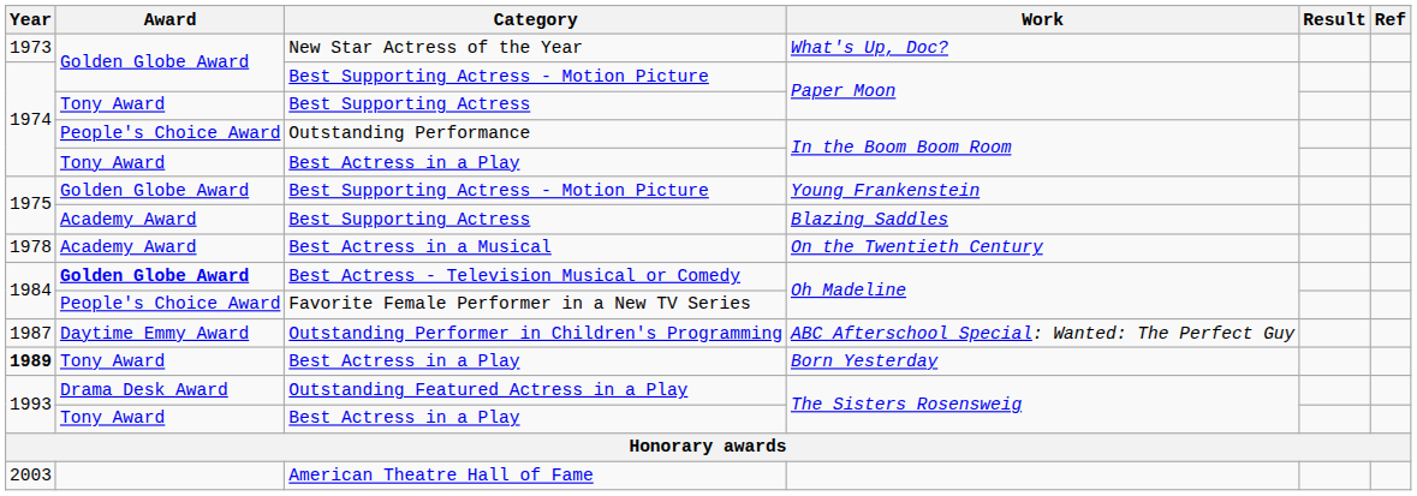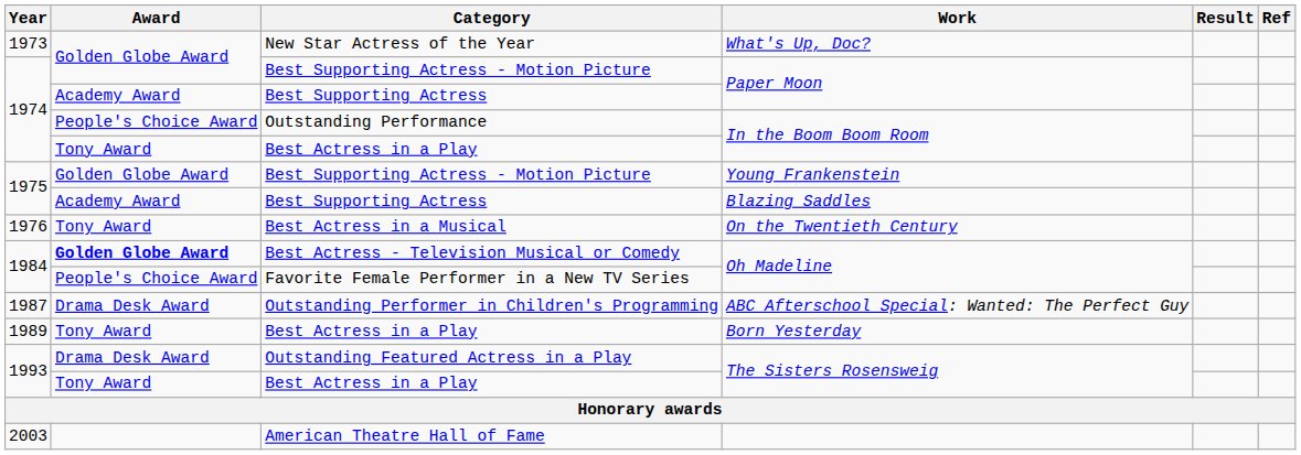Best Supporting Actress / Paper Moon | Award: Tony Award -> Academy Award
Best Actress in a Musical | Year: 1978 -> 1976
Best Actress in a Musical | Award: Academy Award -> Tony Award
Outstanding Performer in Children's Programming | Award: Daytime Emmy Award -> Drama Desk Award
Best Actress in a Play / Born Yesterday | Year: bold -> normal
